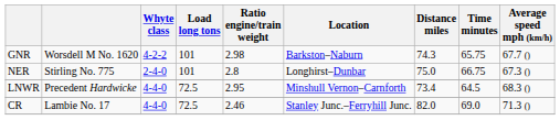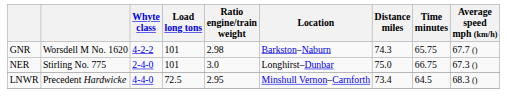NER | Ratio engine/train weight: 2.8 -> 3.0
- row: CR | Lambie No. 17 | 4-4-0 | 72.5 | 2.46 | Stanley Junc.–Ferryhill Junc. | 82.0 | 69.0 | 71.3 ()
